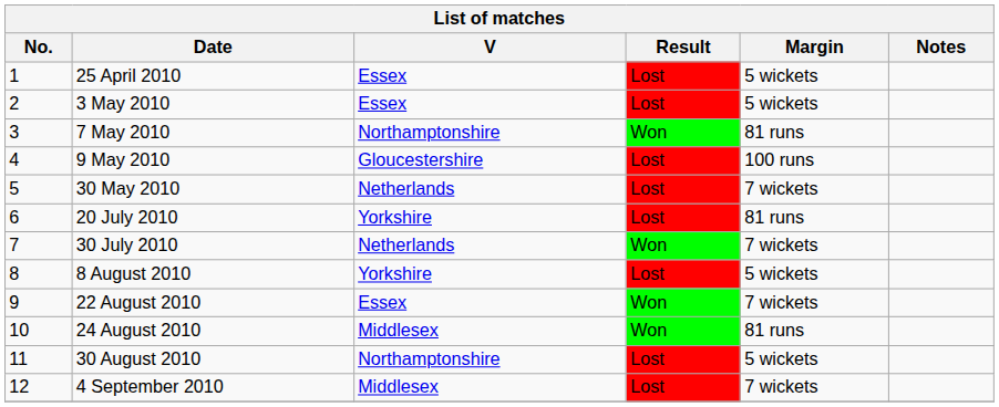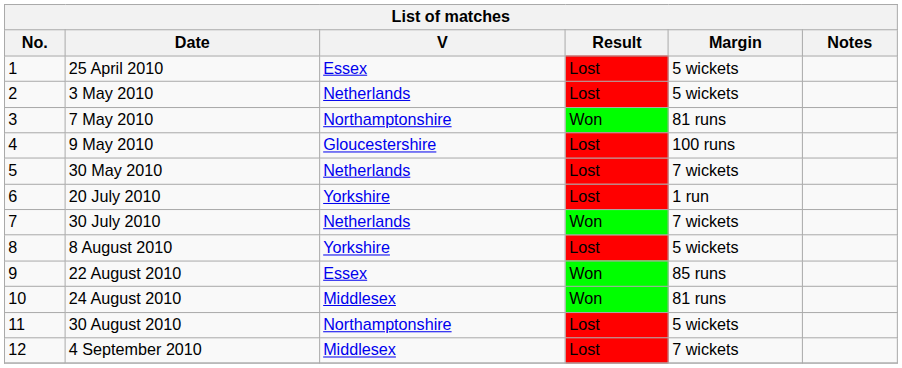3 May 2010 | V: Essex -> Netherlands
20 July 2010 | Margin: 81 runs -> 1 run
22 August 2010 | Margin: 7 wickets -> 85 runs
